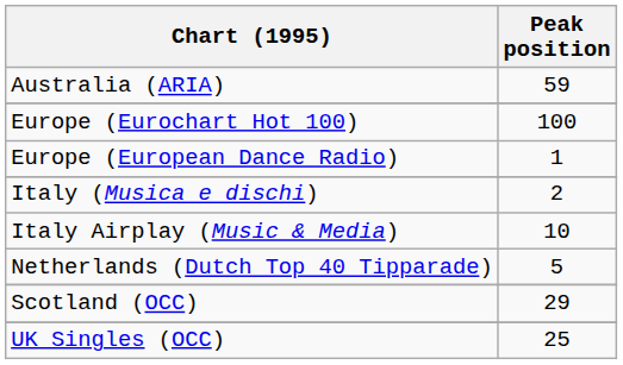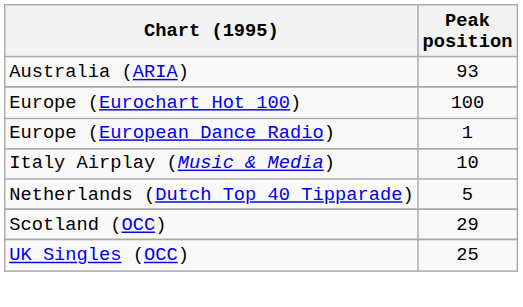Australia (ARIA) | Peak position: 59 -> 93
- row: Italy (Musica e dischi) | 2
